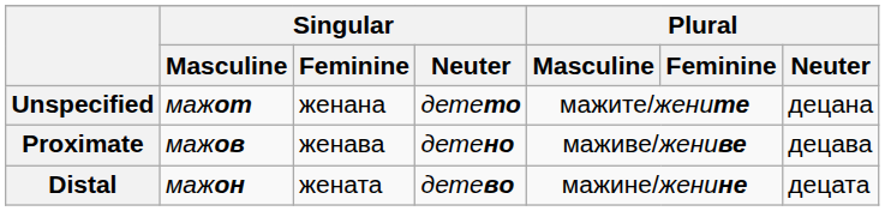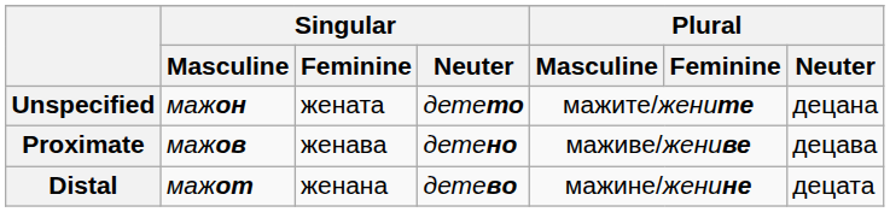Unspecified | Singular / Masculine: мажот -> мажон
Unspecified | Singular / Feminine: женана -> жената
Distal | Singular / Masculine: мажон -> мажот
Distal | Singular / Feminine: жената -> женана
